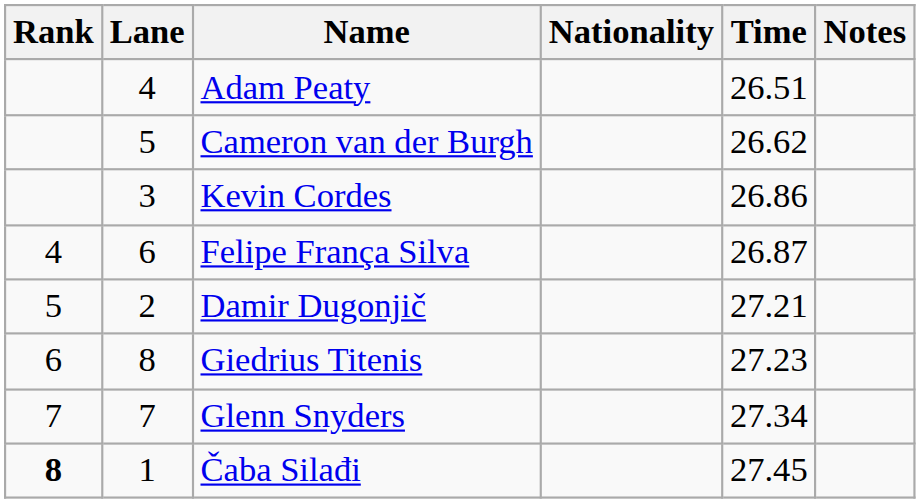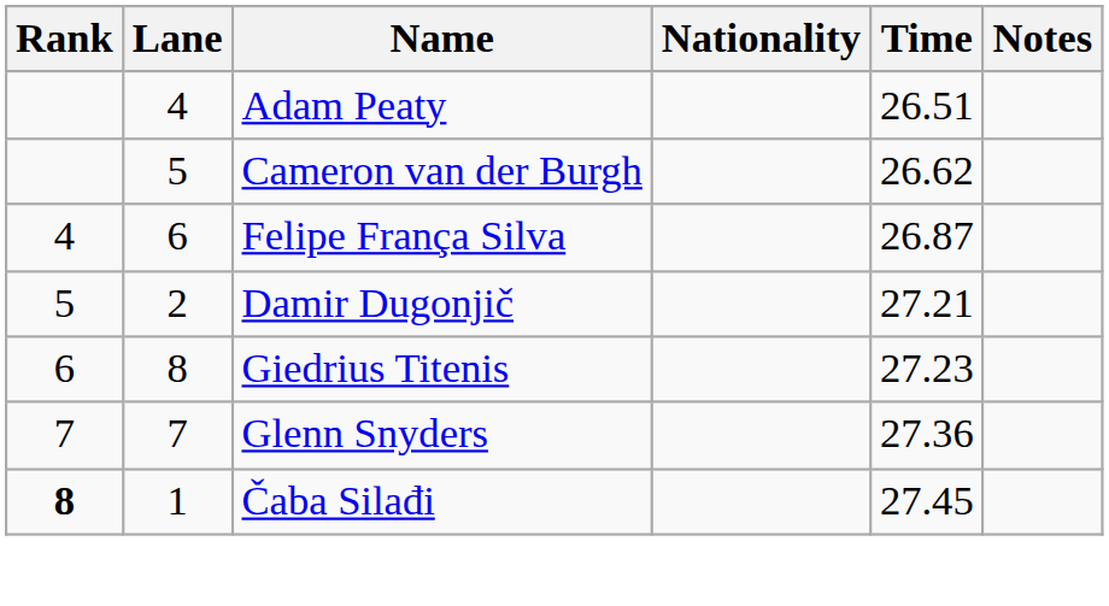- row: 3 | Kevin Cordes | 26.86
Glenn Snyders | Time: 27.34 -> 27.36
